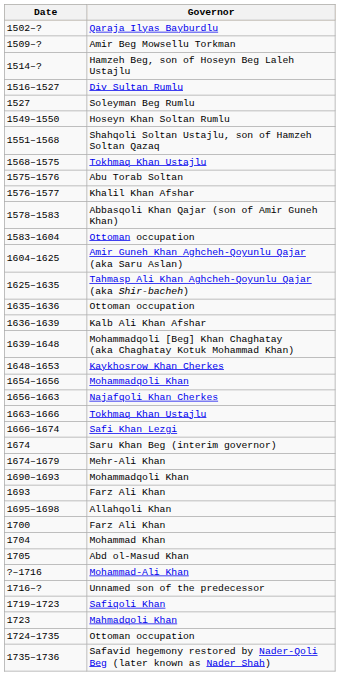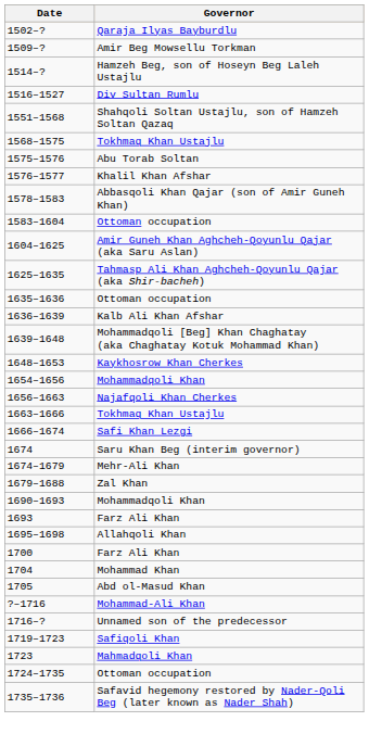- row: 1527 | Soleyman Beg Rumlu
- row: 1549–1550 | Hoseyn Khan Soltan Rumlu
+ row: 1679–1688 | Zal Khan
